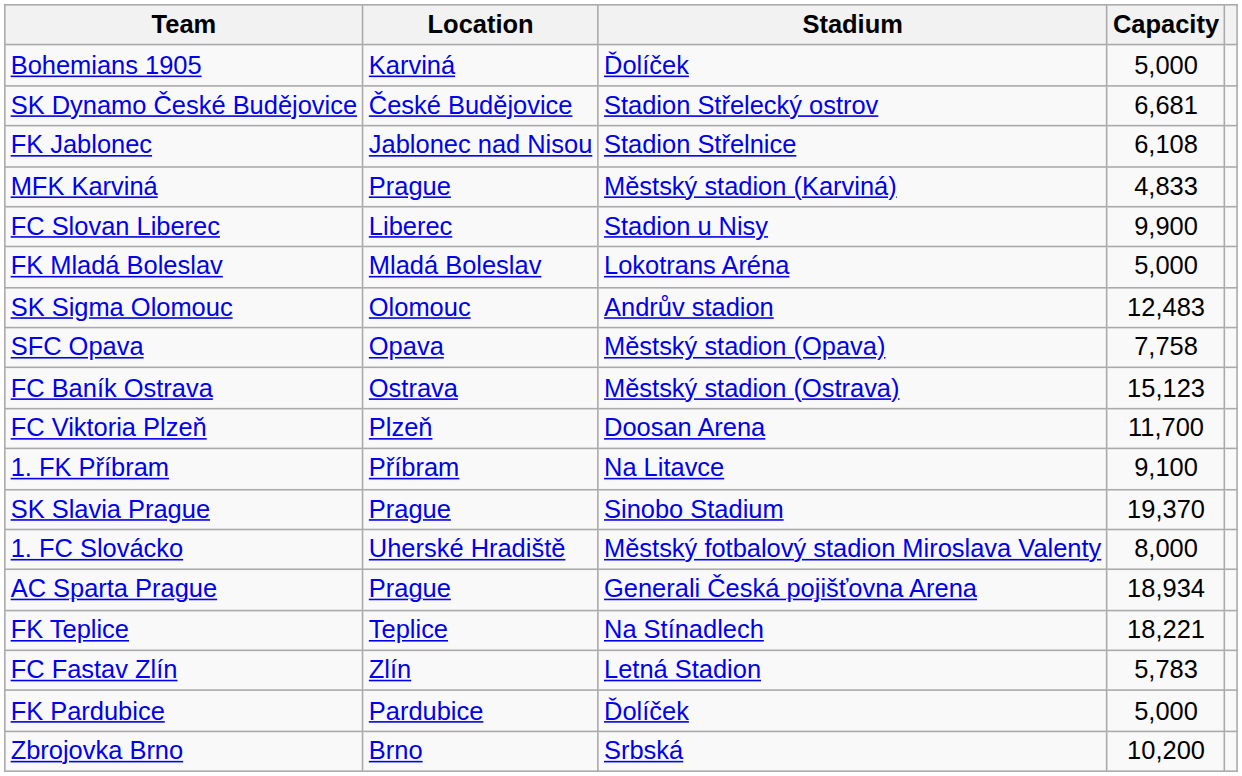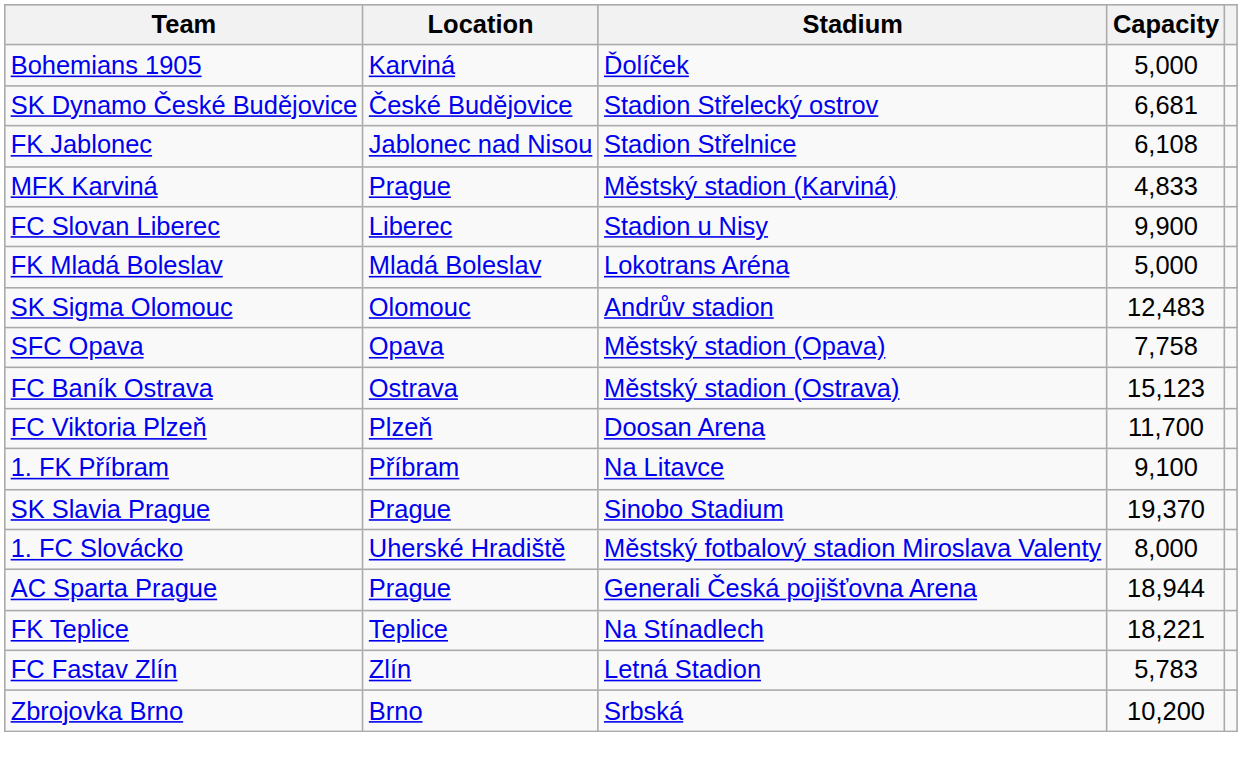AC Sparta Prague | Capacity: 18,934 -> 18,944
- row: FK Pardubice | Pardubice | Ďolíček | 5,000
